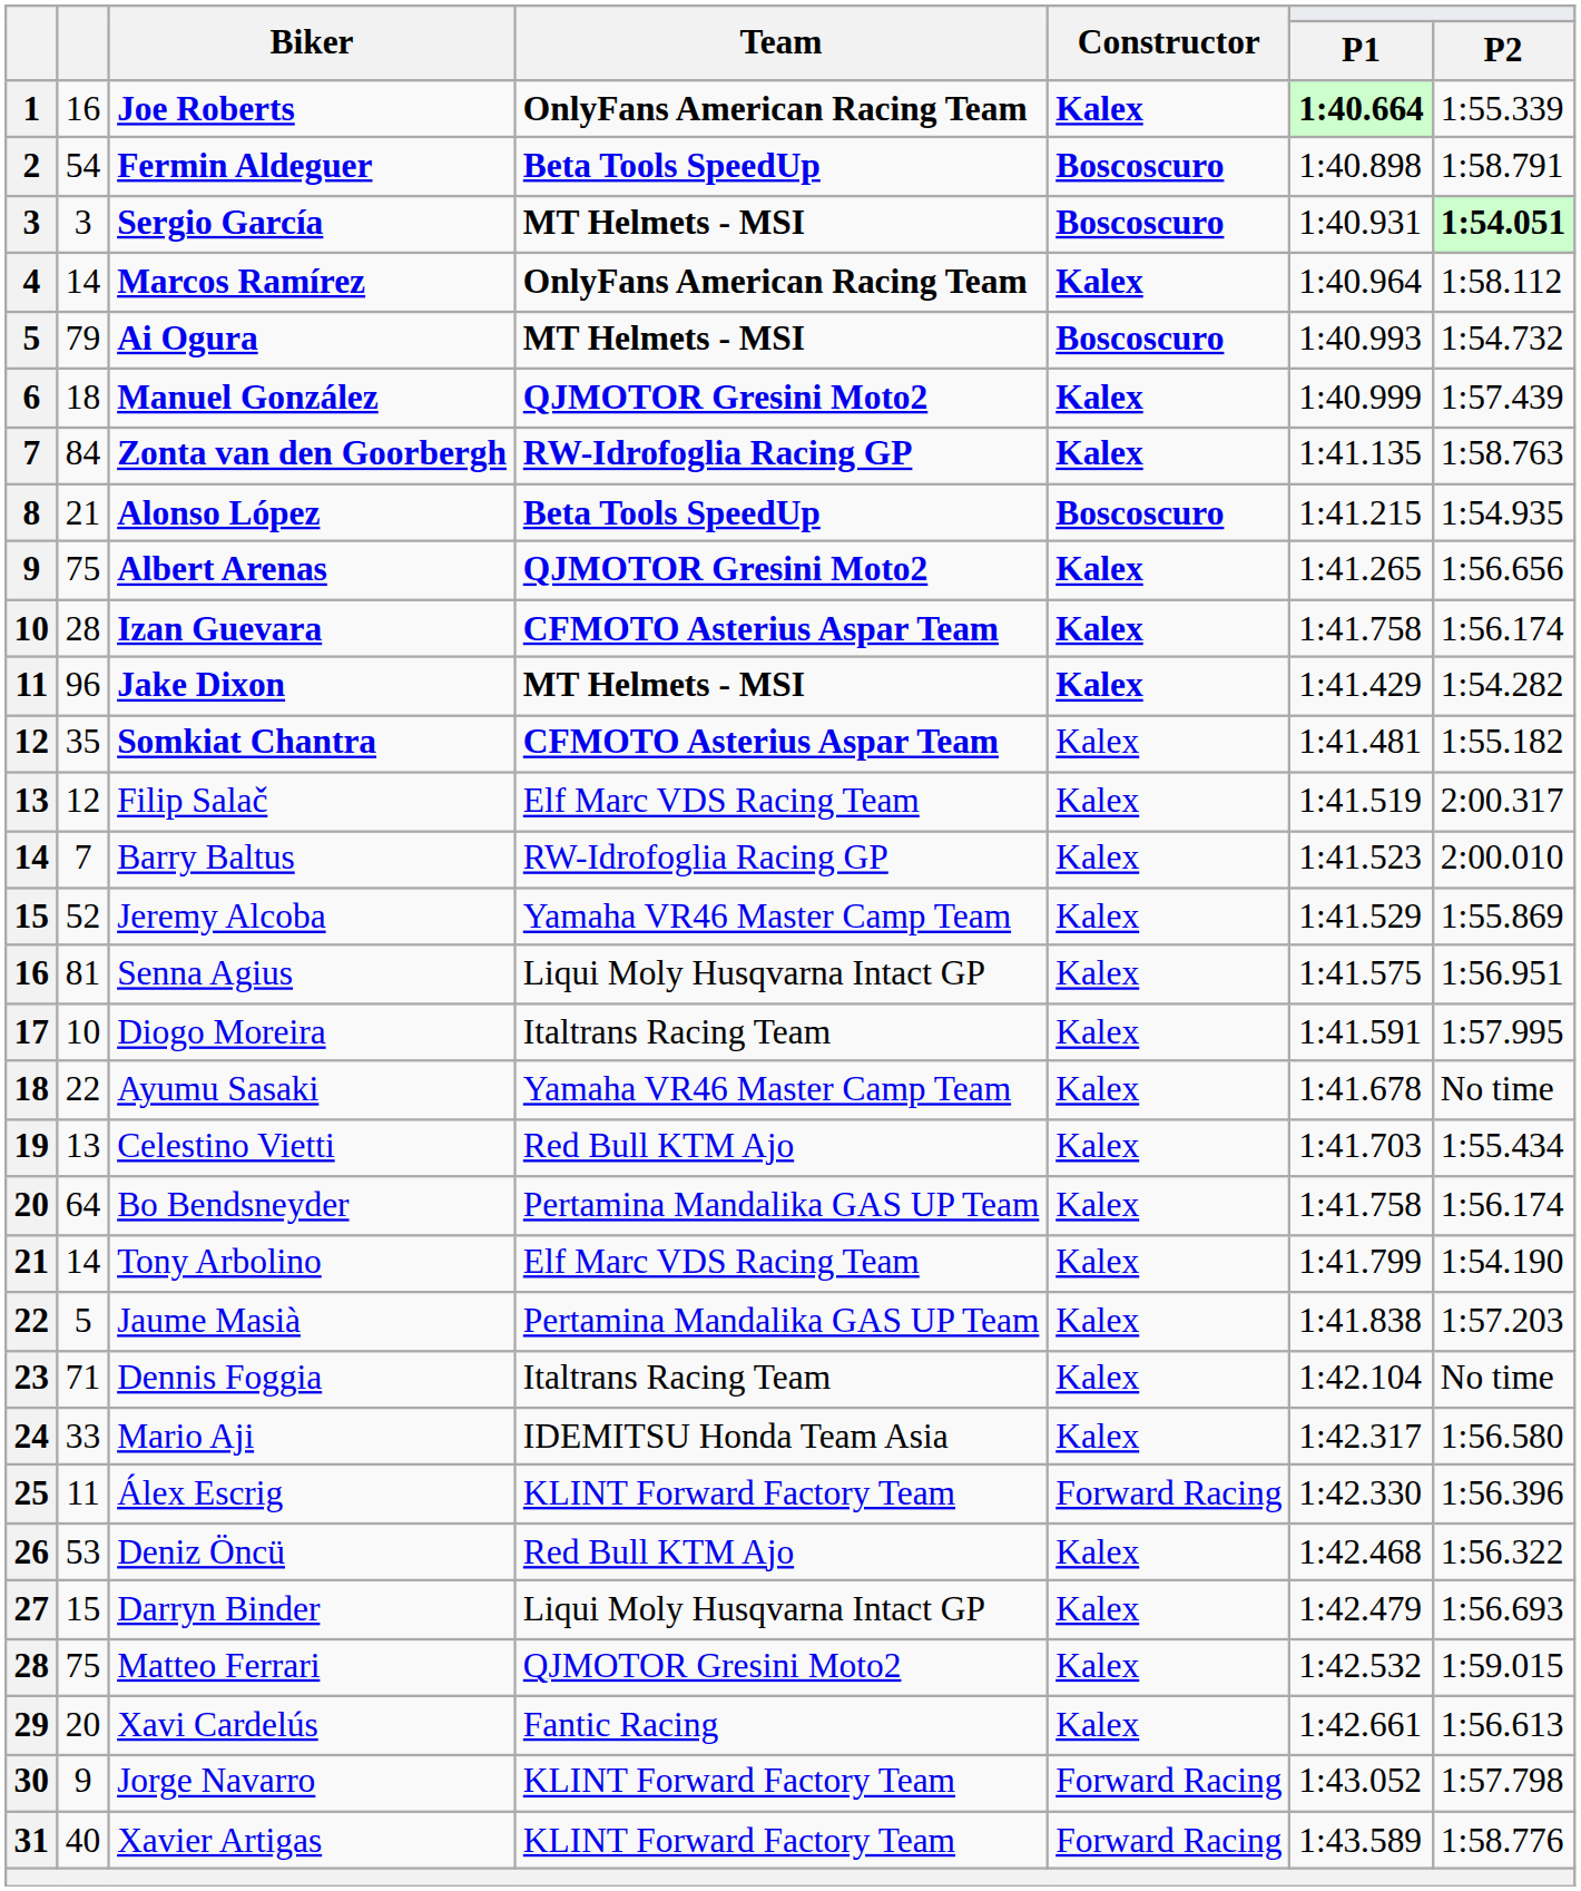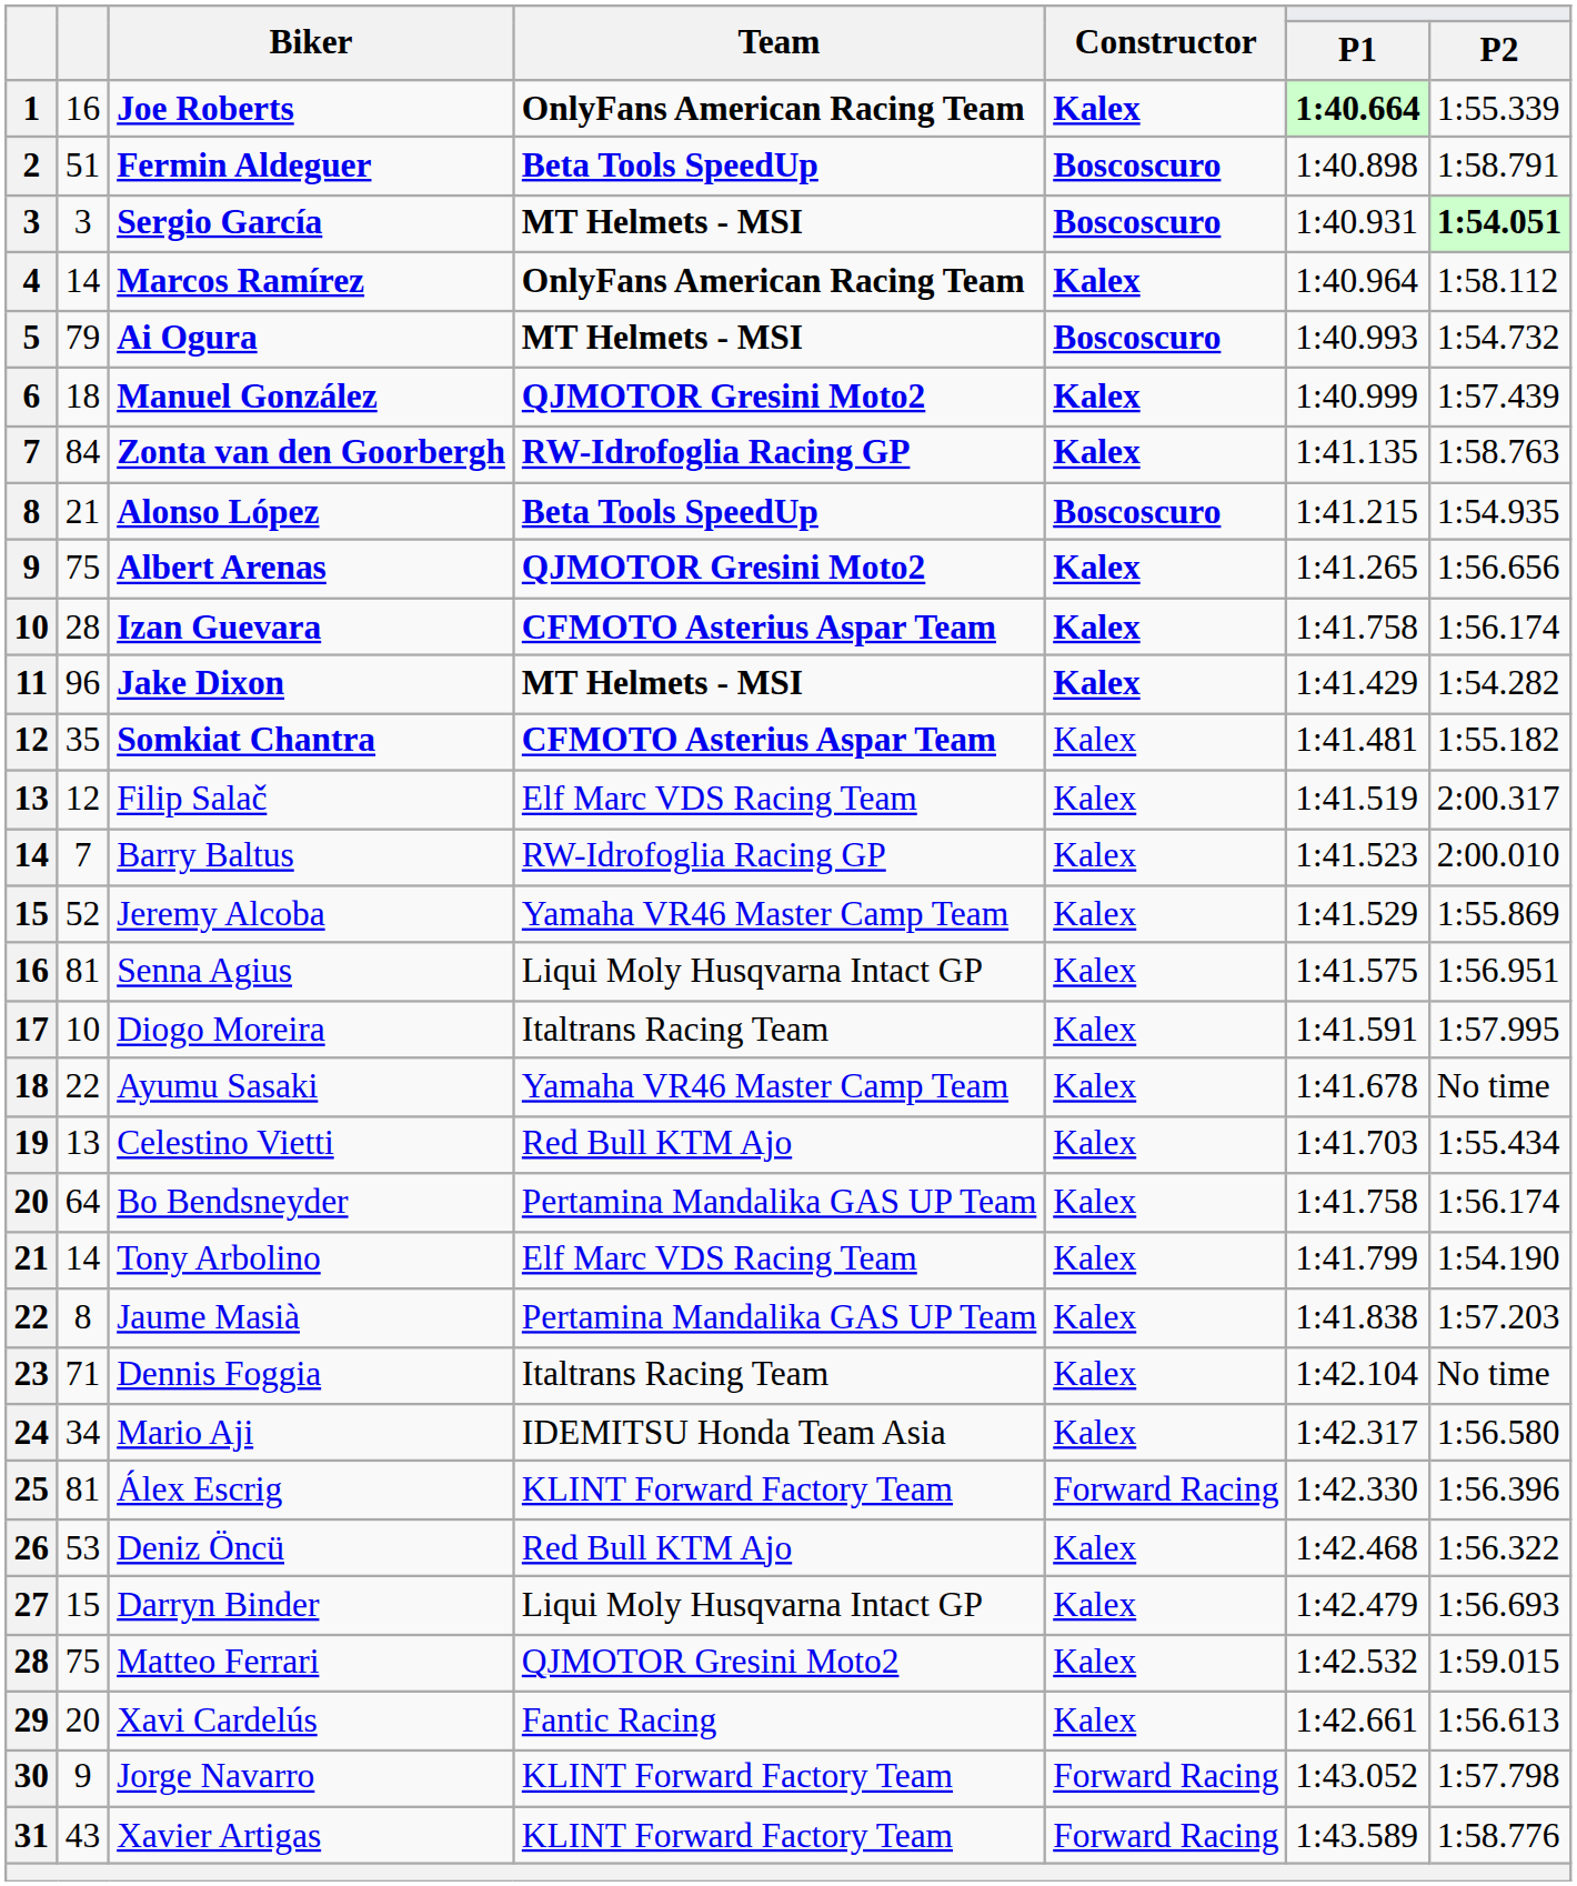Fermin Aldeguer | column 2: 54 -> 51
Jaume Masià | column 2: 5 -> 8
Mario Aji | column 2: 33 -> 34
Álex Escrig | column 2: 11 -> 81
Xavier Artigas | column 2: 40 -> 43
